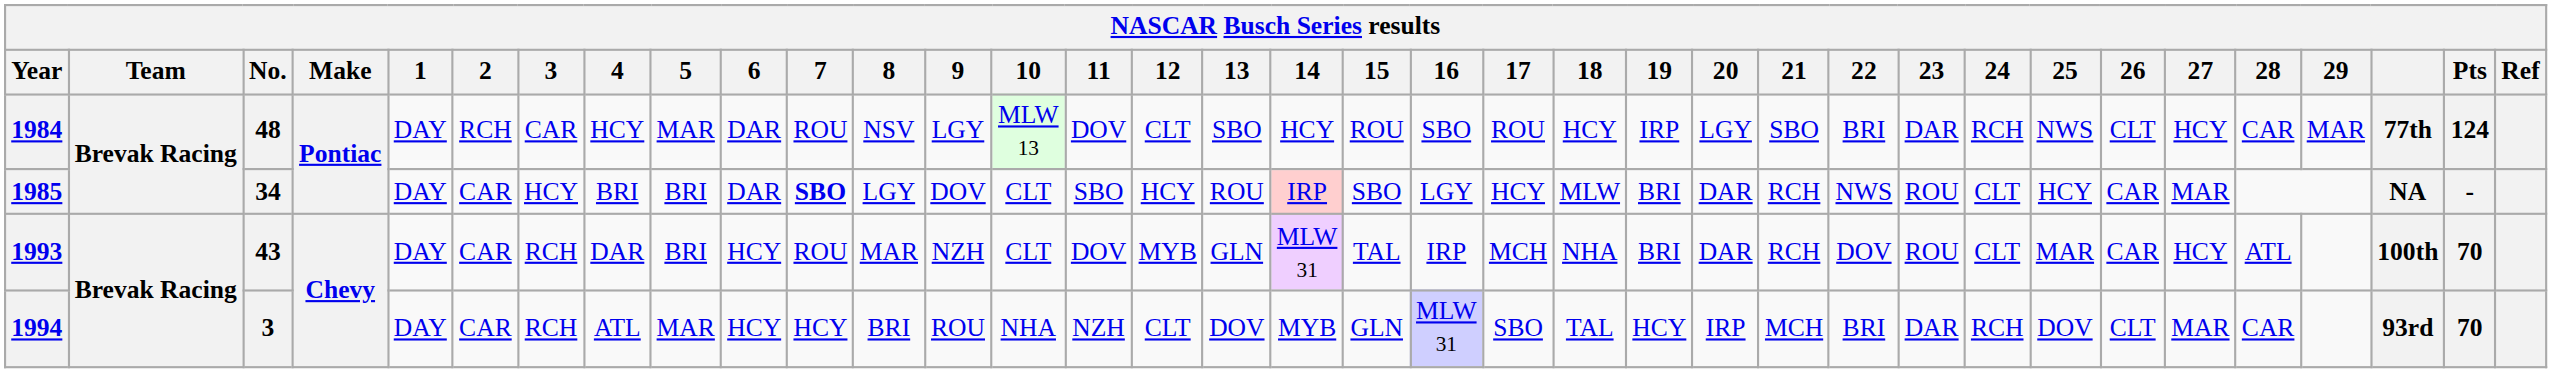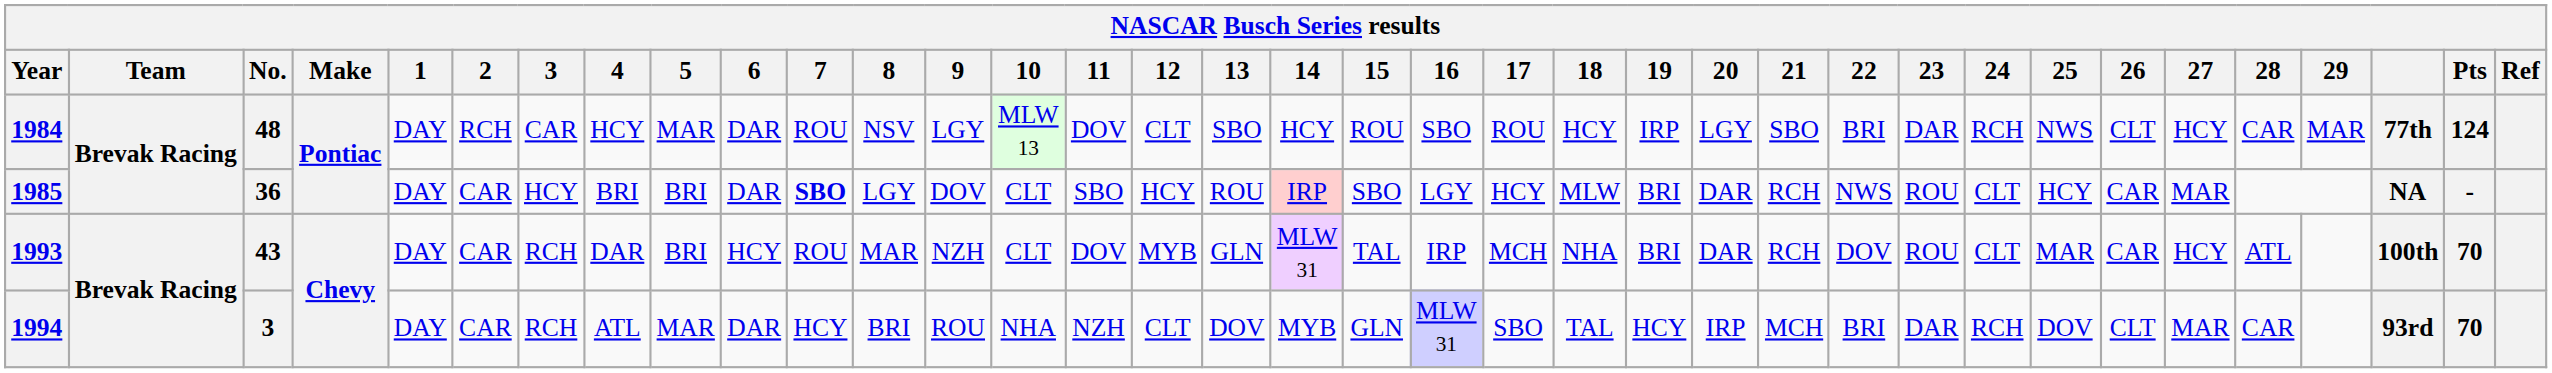1985 | No.: 34 -> 36
1994 | 6: HCY -> DAR
